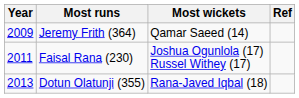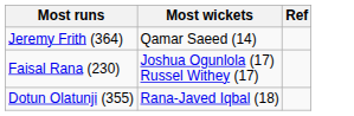- column: Year | 2009 | 2011 | 2013
